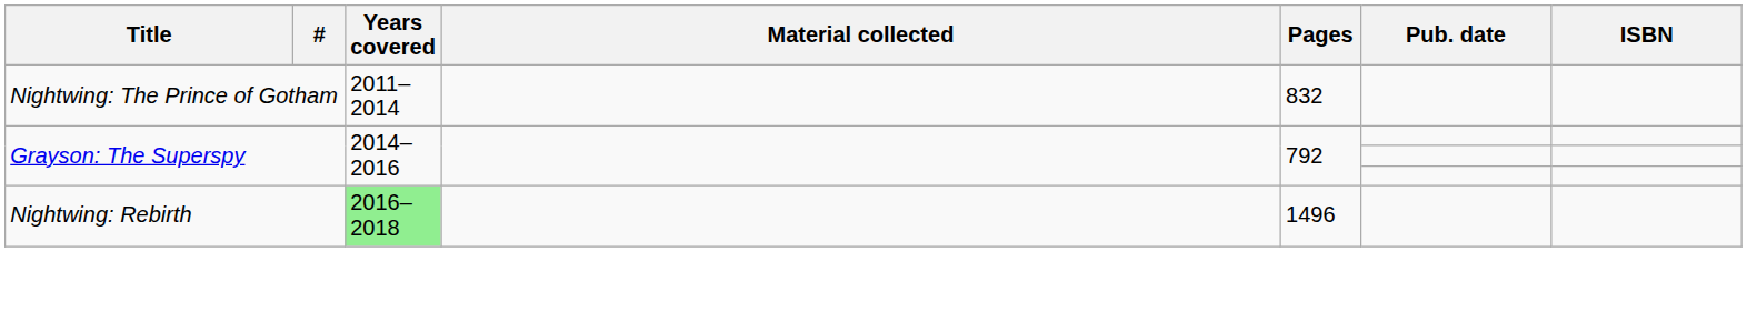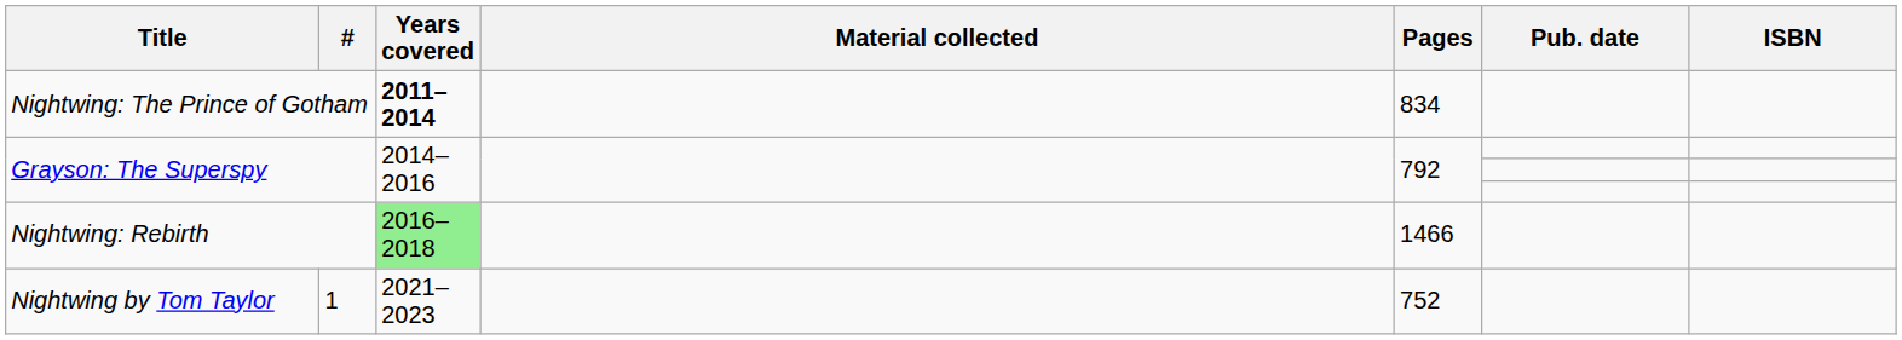Nightwing: The Prince of Gotham | Years covered: normal -> bold
Nightwing: The Prince of Gotham | Pages: 832 -> 834
Nightwing: Rebirth | Pages: 1496 -> 1466
+ row: Nightwing by Tom Taylor | 1 | 2021–2023 | 752
